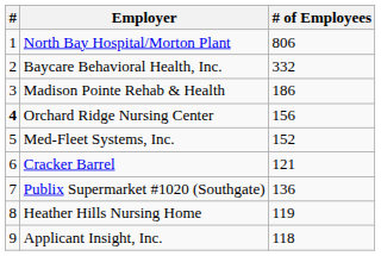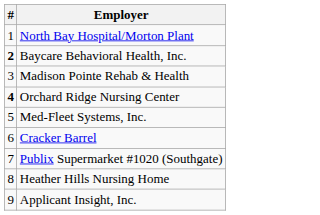- column: # of Employees | 806 | 332 | 186 | 156 | 152 | 121 | 136 | 119 | 118
Baycare Behavioral Health, Inc. | #: normal -> bold
